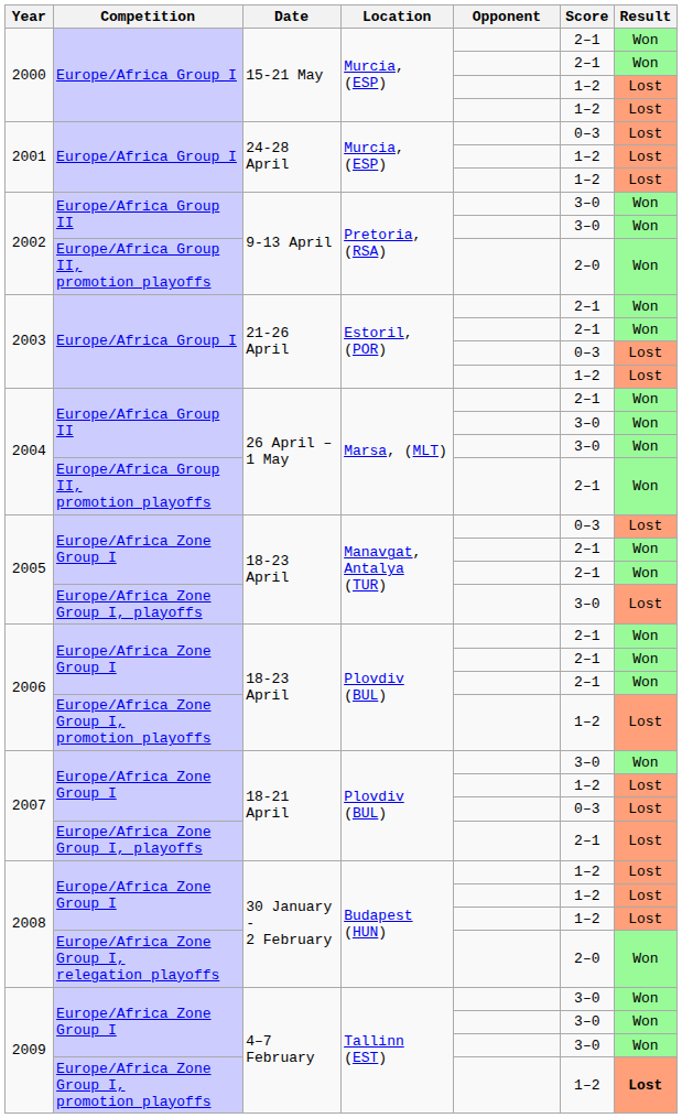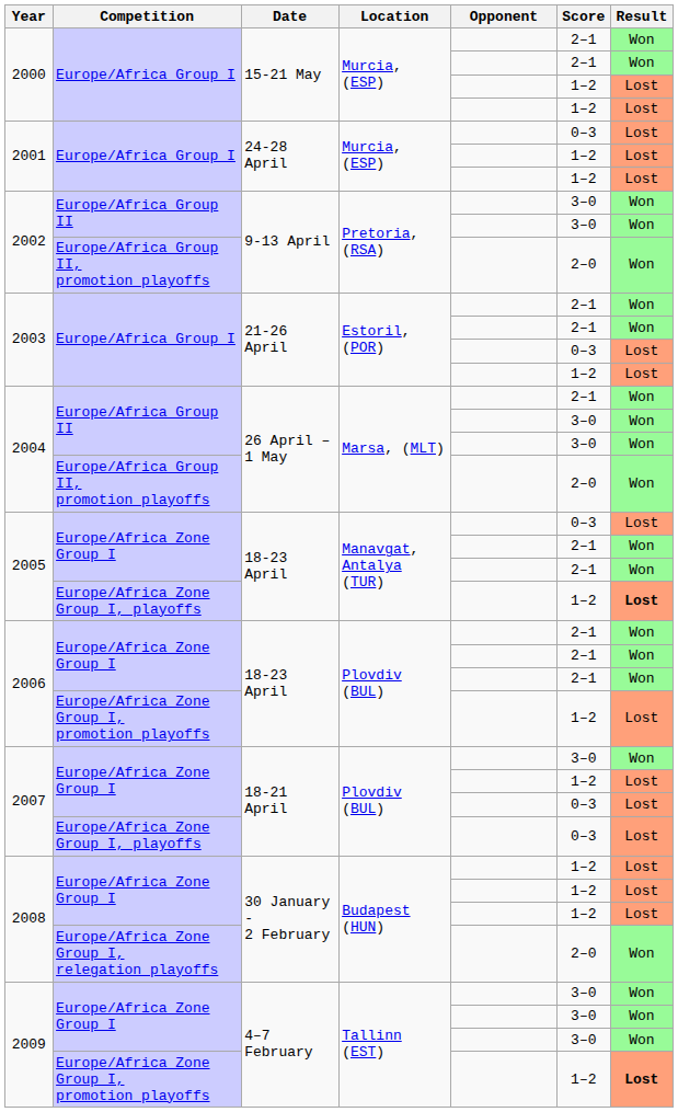2004 / Europe/Africa Group II, promotion playoffs | Score: 2–1 -> 2–0
2005 / Europe/Africa Zone Group I, playoffs | Score: 3–0 -> 1–2
2005 / Europe/Africa Zone Group I, playoffs | Result: normal -> bold
2007 / Europe/Africa Zone Group I, playoffs | Score: 2–1 -> 0–3
